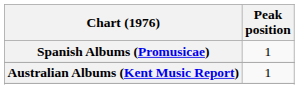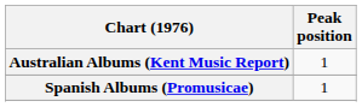rows swapped: Australian Albums (Kent Music Report) <-> Spanish Albums (Promusicae)
